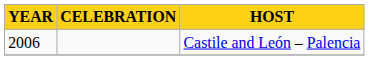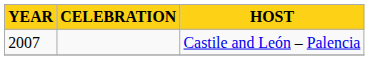Castile and León – Palencia | YEAR: 2006 -> 2007
